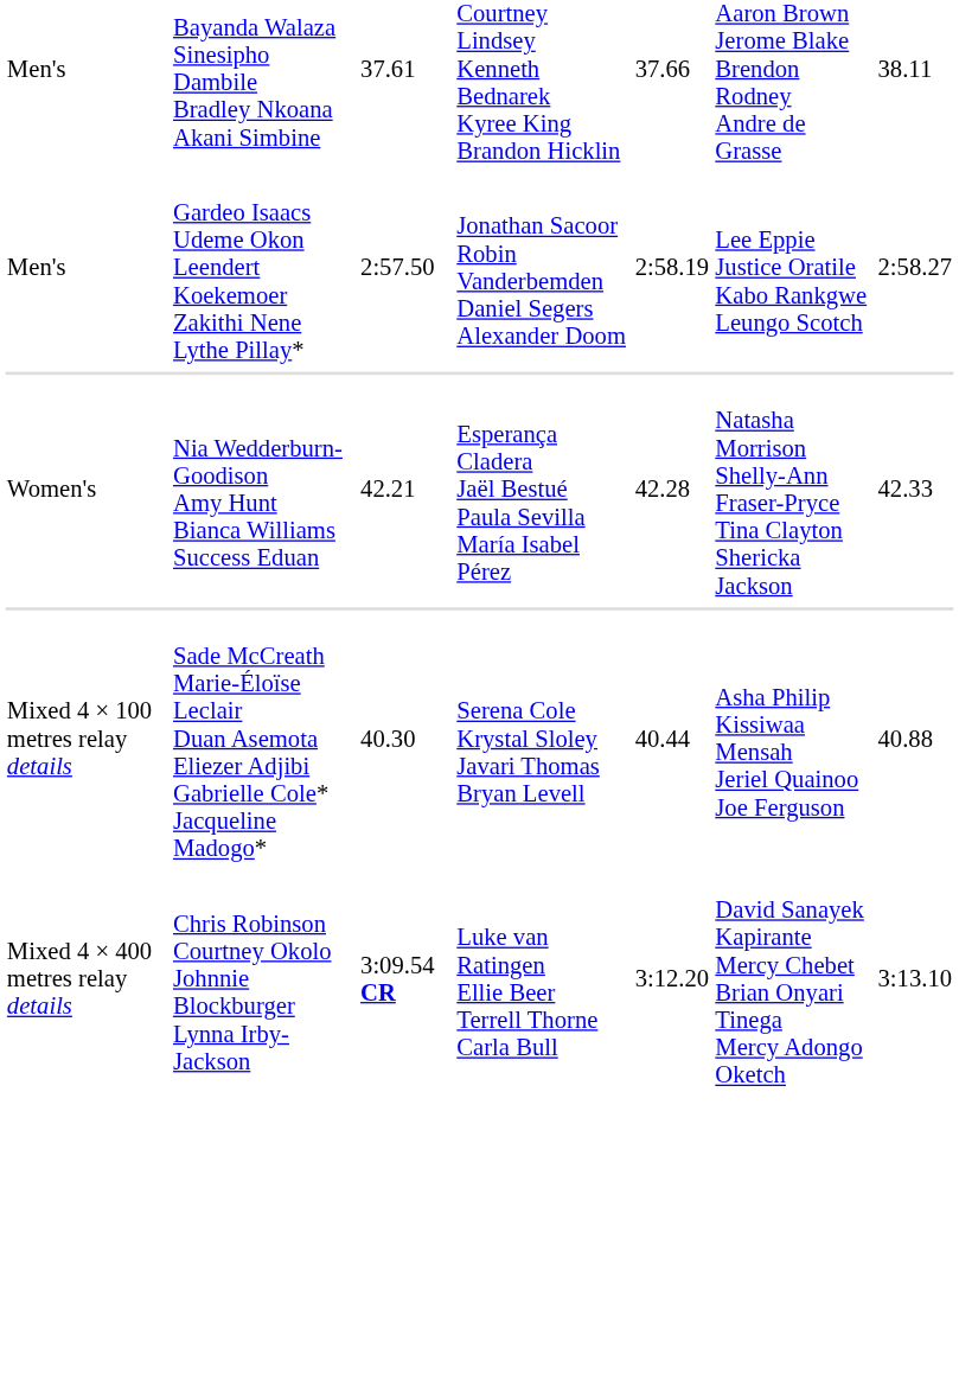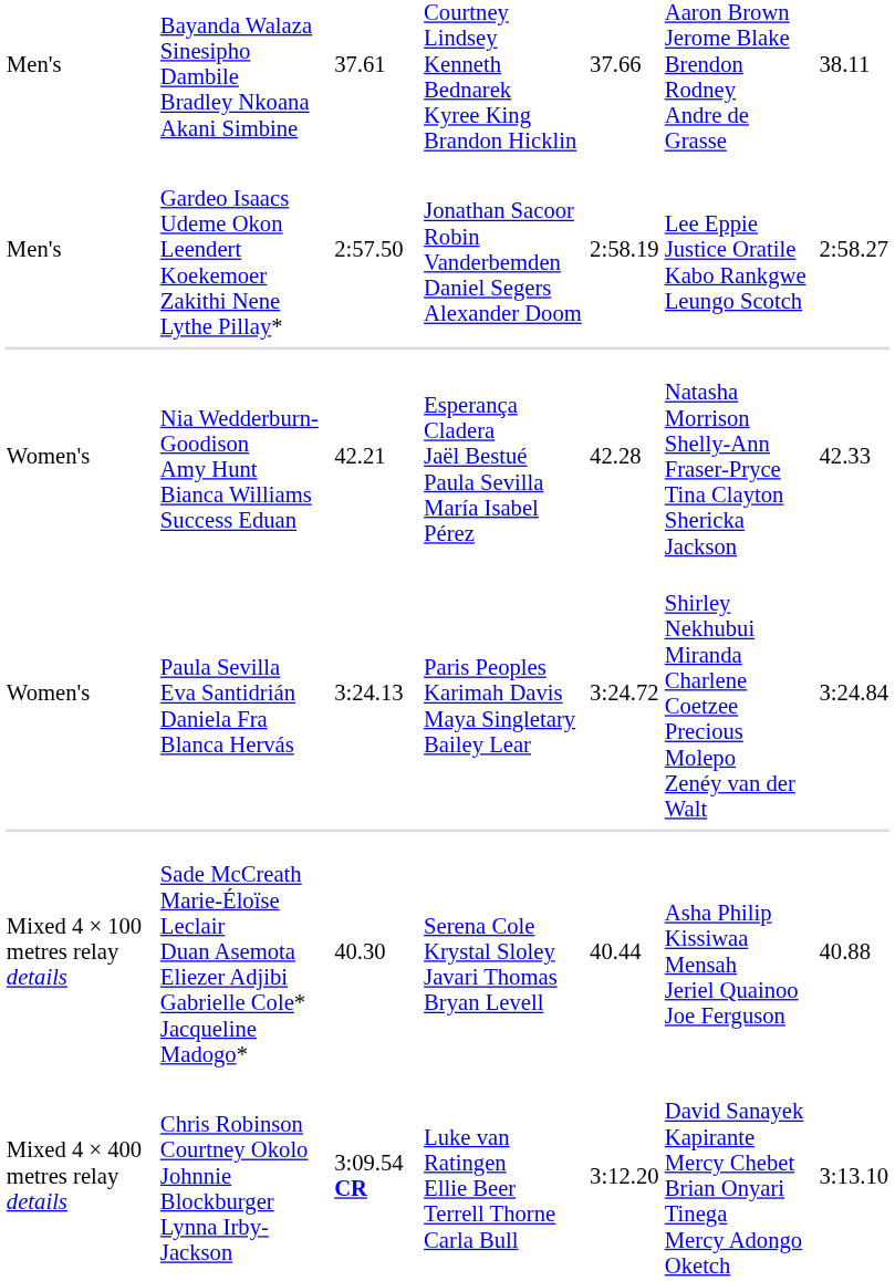+ row: Women's | Paula Sevilla Eva Santidrián Daniela Fra Blanca Hervás | 3:24.13 | Paris Peoples Karimah Davis Maya Singletary Bailey Lear | 3:24.72 | Shirley Nekhubui Miranda Charlene Coetzee Precious Molepo Zenéy van der Walt | 3:24.84
